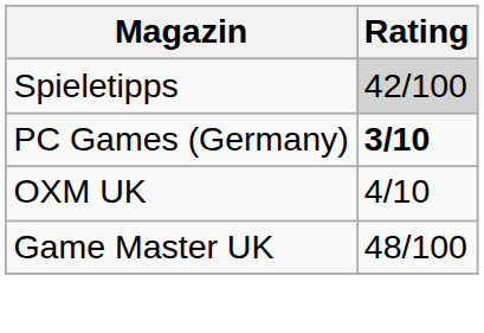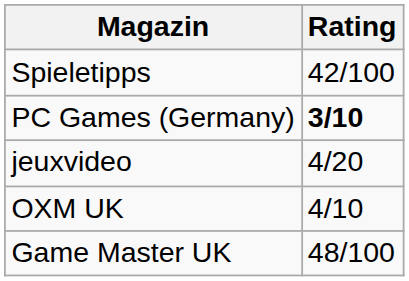Spieletipps | Rating: lightgrey background -> no background
+ row: jeuxvideo | 4/20
